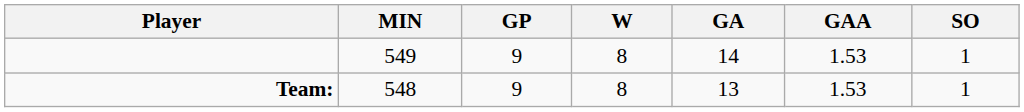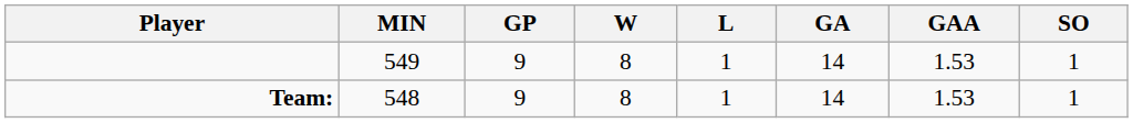+ column: L | 1 | 1
Team: | GA: 13 -> 14
